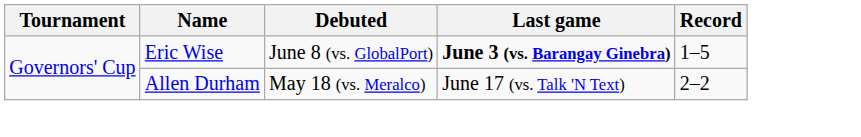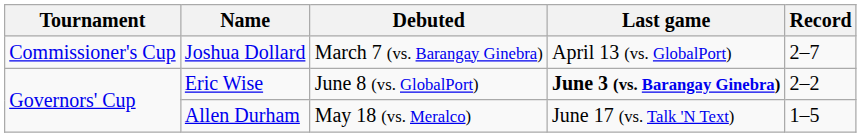+ row: Commissioner's Cup | Joshua Dollard | March 7 (vs. Barangay Ginebra) | April 13 (vs. GlobalPort) | 2–7
Eric Wise | Record: 1–5 -> 2–2
Allen Durham | Record: 2–2 -> 1–5
